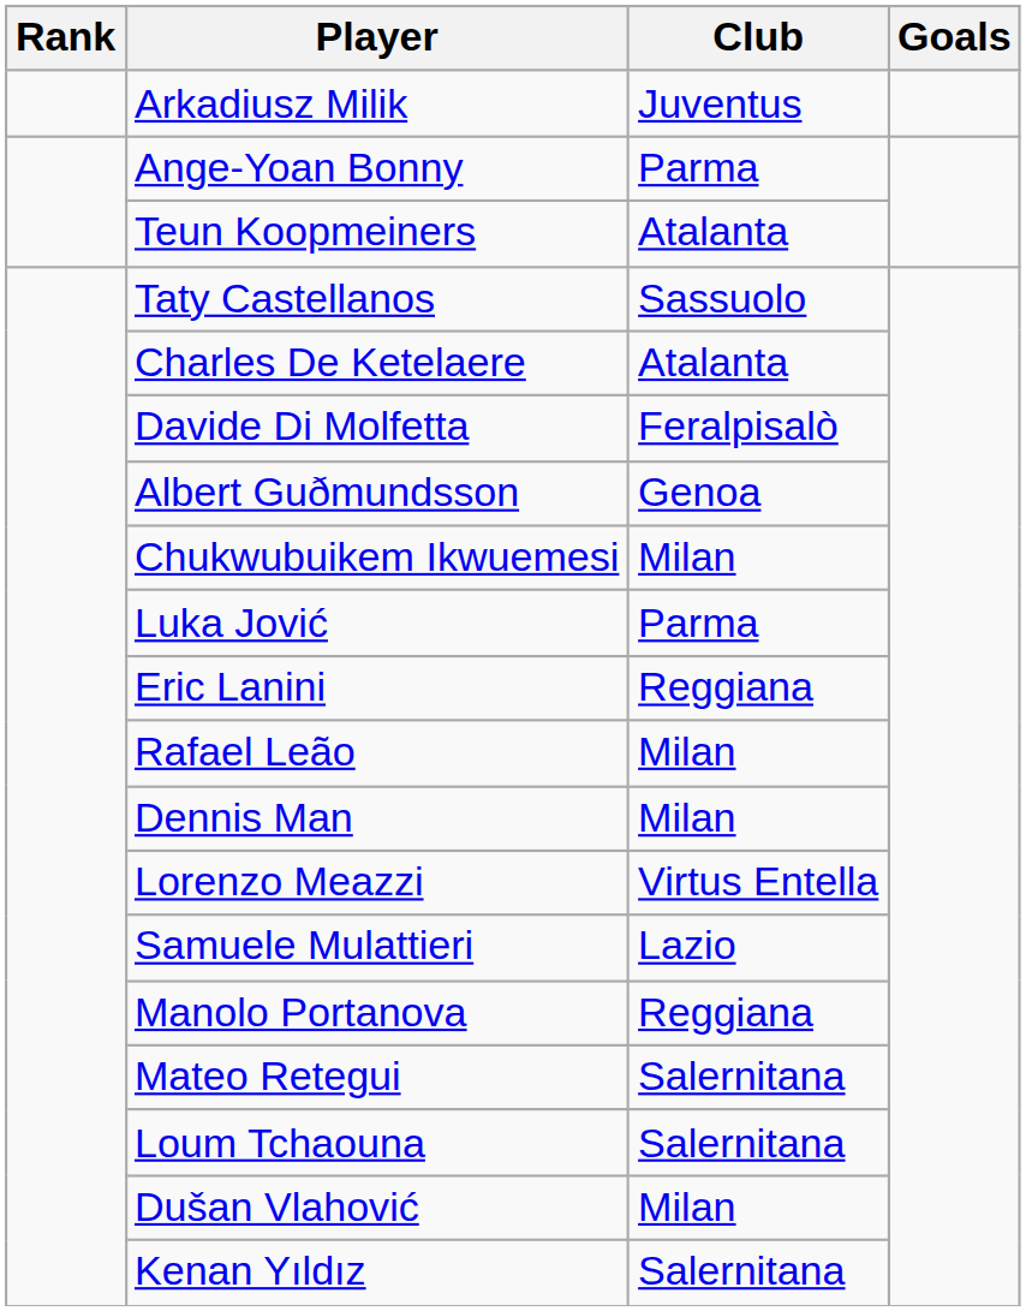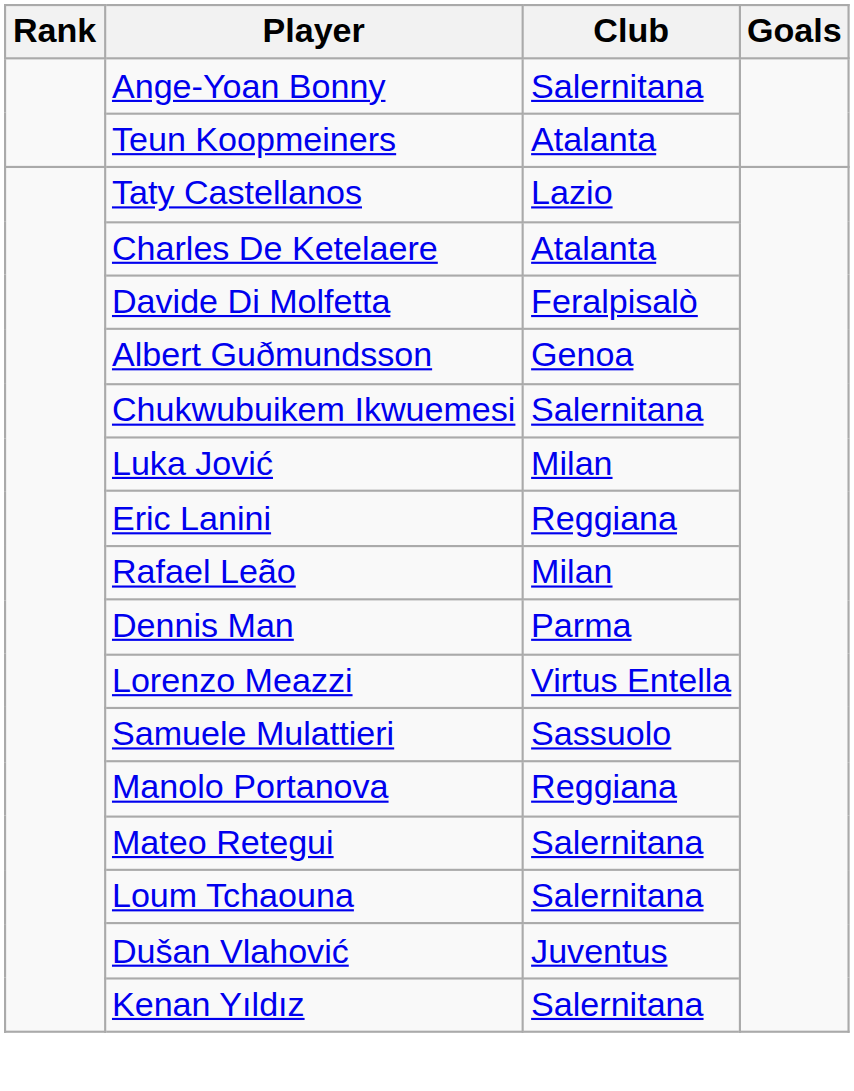- row: Arkadiusz Milik | Juventus
Ange-Yoan Bonny | Club: Parma -> Salernitana
Taty Castellanos | Club: Sassuolo -> Lazio
Chukwubuikem Ikwuemesi | Club: Milan -> Salernitana
Luka Jović | Club: Parma -> Milan
Dennis Man | Club: Milan -> Parma
Samuele Mulattieri | Club: Lazio -> Sassuolo
Dušan Vlahović | Club: Milan -> Juventus
